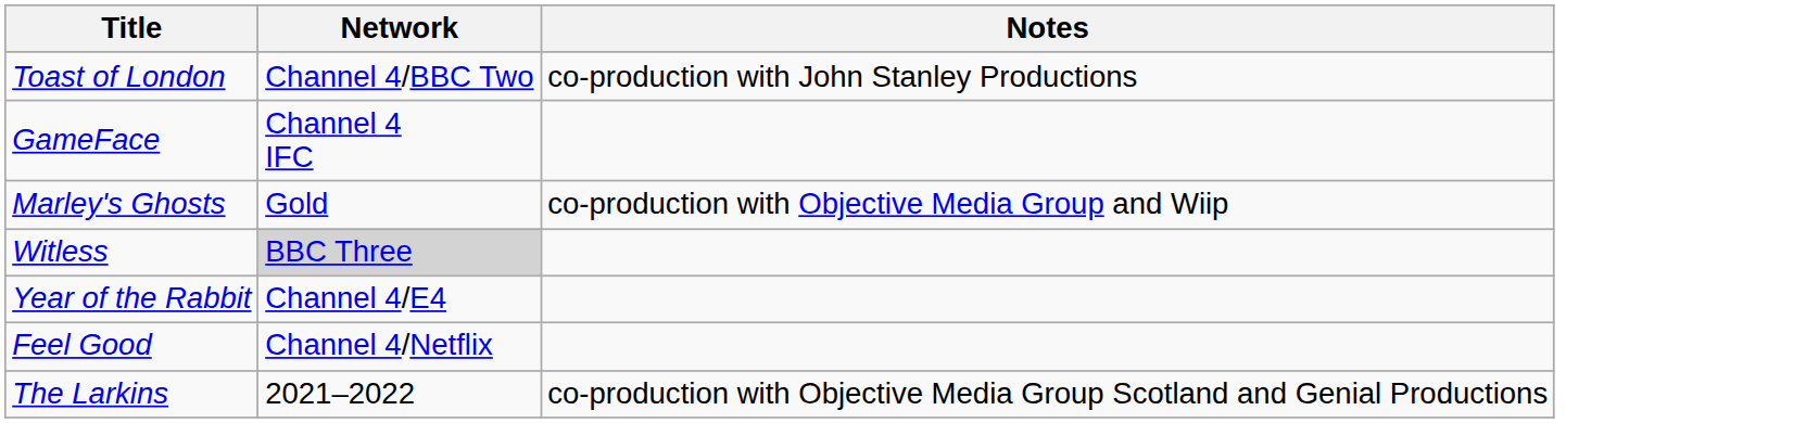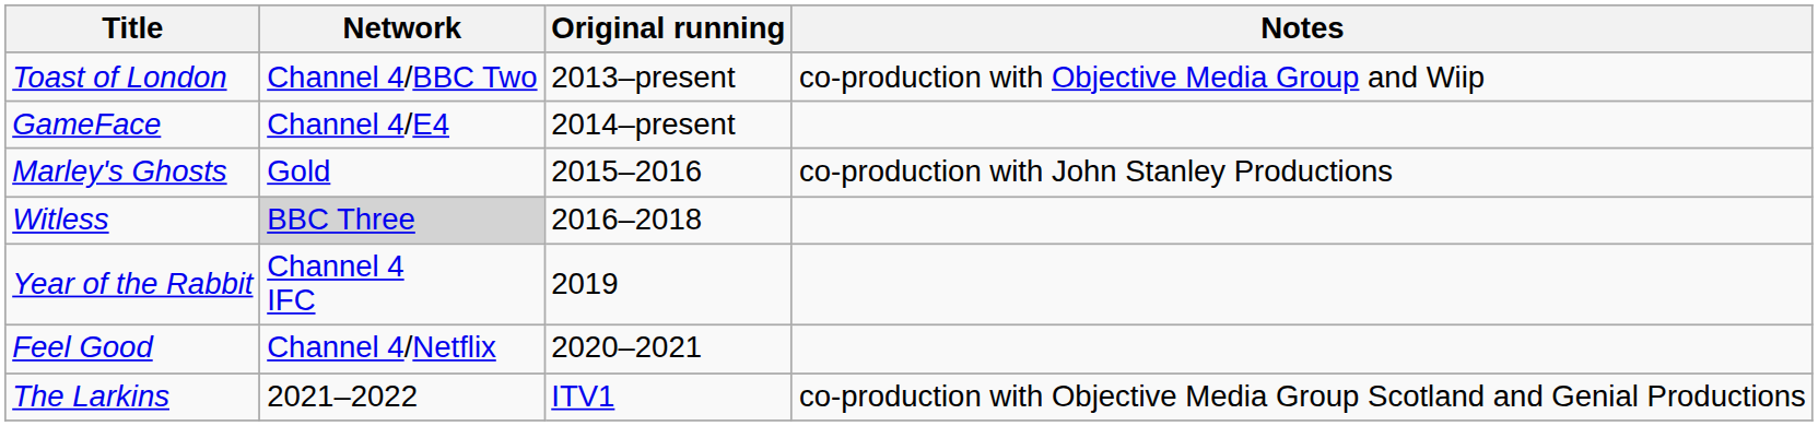+ column: Original running | 2013–present | 2014–present | 2015–2016 | 2016–2018 | 2019 | 2020–2021 | ITV1
Toast of London | Notes: co-production with John Stanley Productions -> co-production with Objective Media Group and Wiip
GameFace | Network: Channel 4 IFC -> Channel 4/E4
Marley's Ghosts | Notes: co-production with Objective Media Group and Wiip -> co-production with John Stanley Productions
Year of the Rabbit | Network: Channel 4/E4 -> Channel 4 IFC
